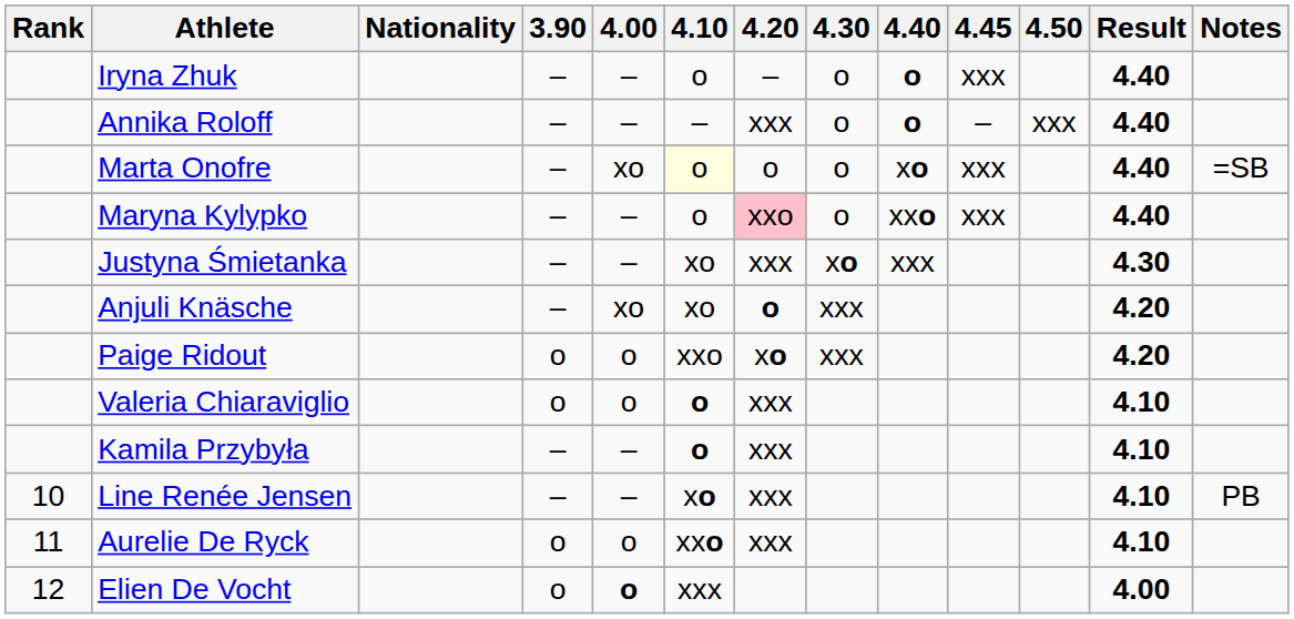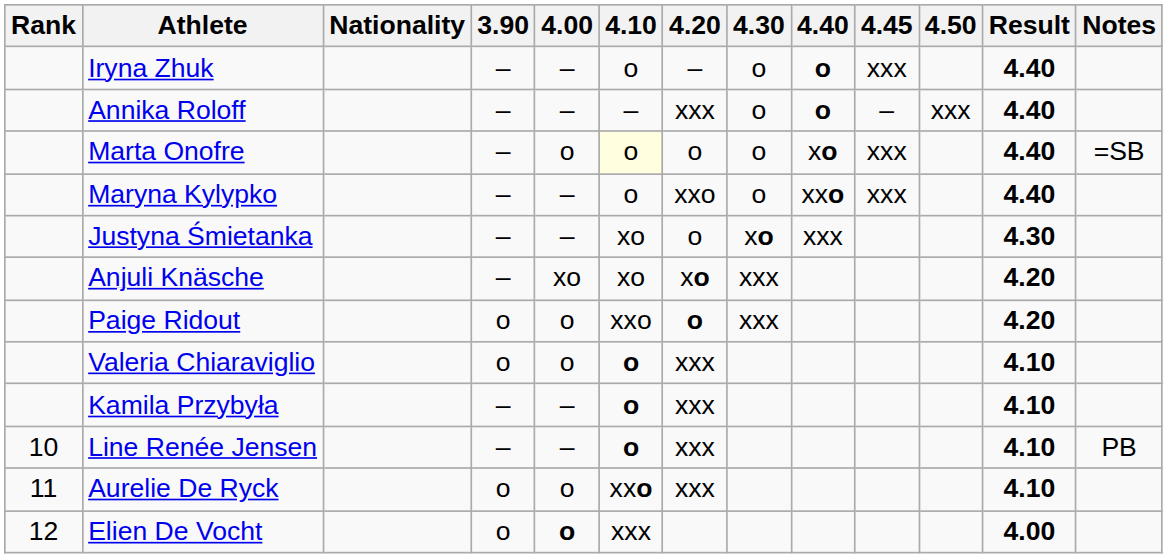Marta Onofre | 4.00: xo -> o
Maryna Kylypko | 4.20: pink background -> no background
Justyna Śmietanka | 4.20: xxx -> o
Anjuli Knäsche | 4.20: o -> xo
Paige Ridout | 4.20: xo -> o
Line Renée Jensen | 4.10: xo -> o
